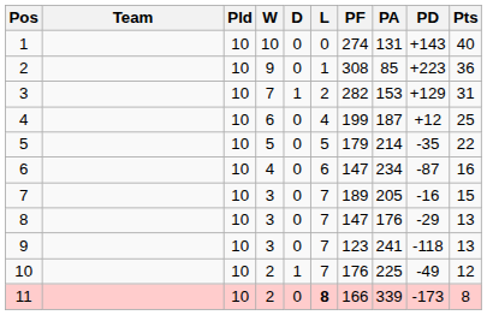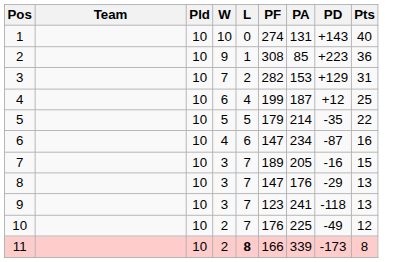- column: D | 0 | 0 | 1 | 0 | 0 | 0 | 0 | 0 | 0 | 1 | 0
